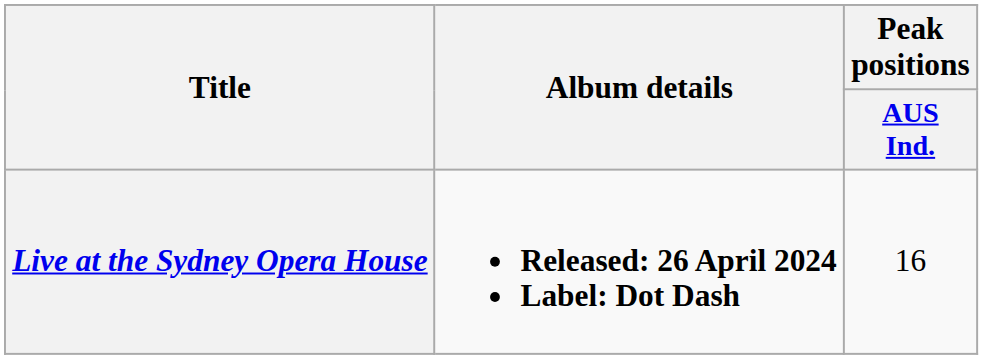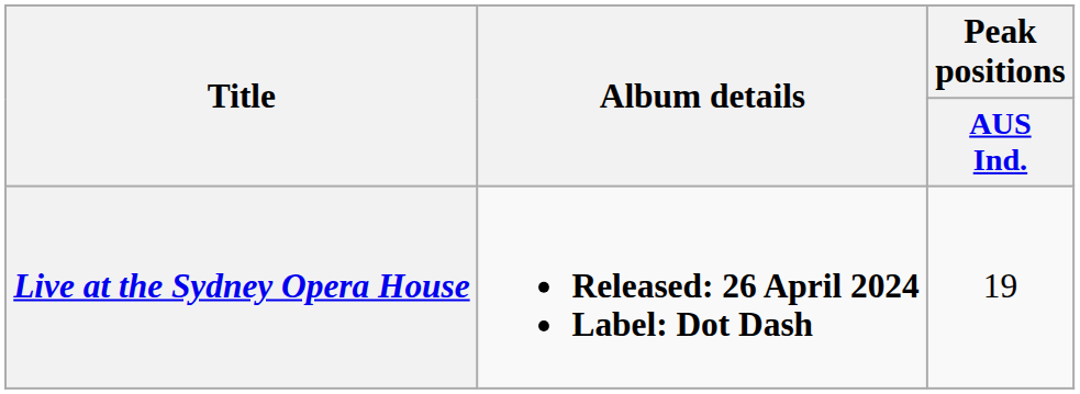Live at the Sydney Opera House | Peak positions / AUS Ind.: 16 -> 19
